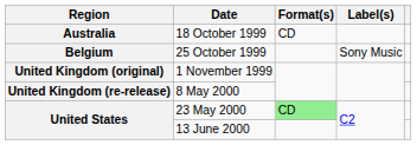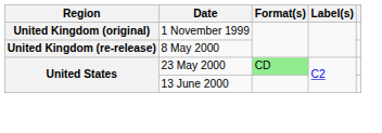- row: Australia | 18 October 1999 | CD
- row: Belgium | 25 October 1999 | Sony Music
